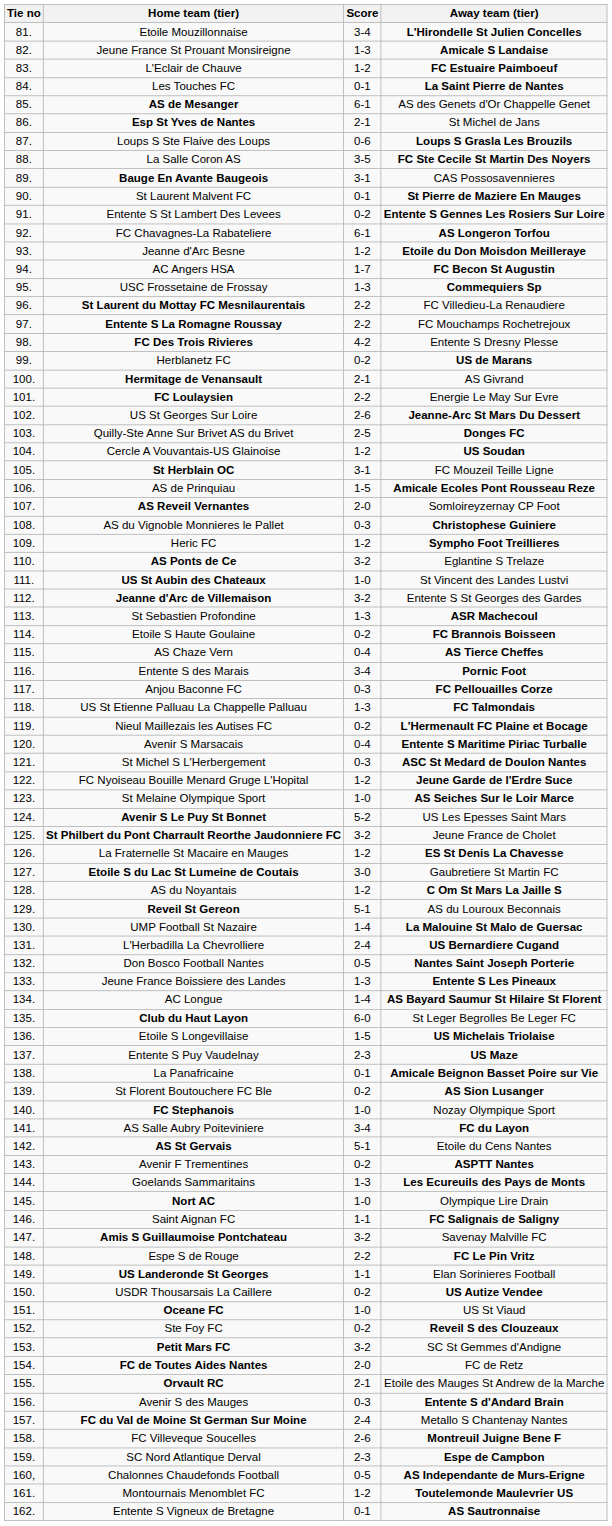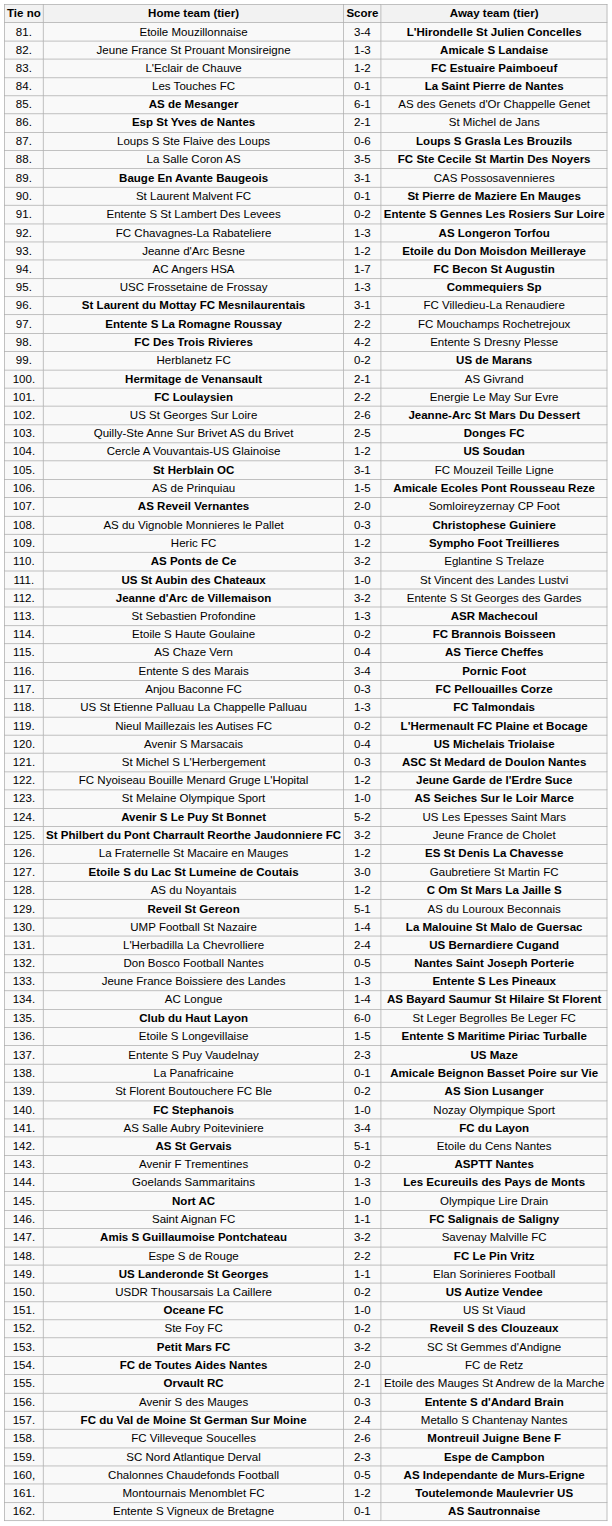FC Chavagnes-La Rabateliere | Score: 6-1 -> 1-3
St Laurent du Mottay FC Mesnilaurentais | Score: 2-2 -> 3-1
Avenir S Marsacais | Away team (tier): Entente S Maritime Piriac Turballe -> US Michelais Triolaise
Etoile S Longevillaise | Away team (tier): US Michelais Triolaise -> Entente S Maritime Piriac Turballe
